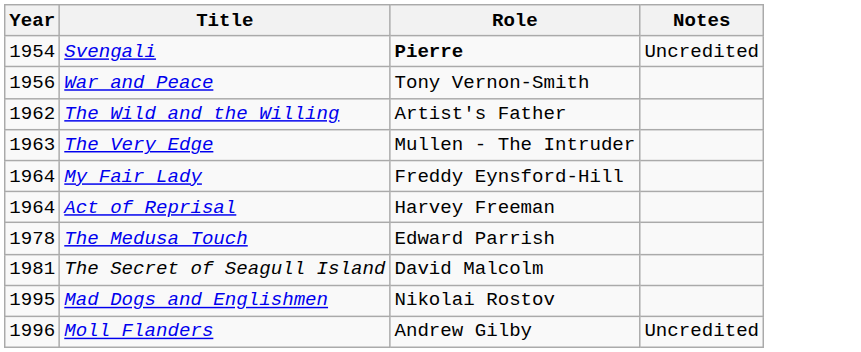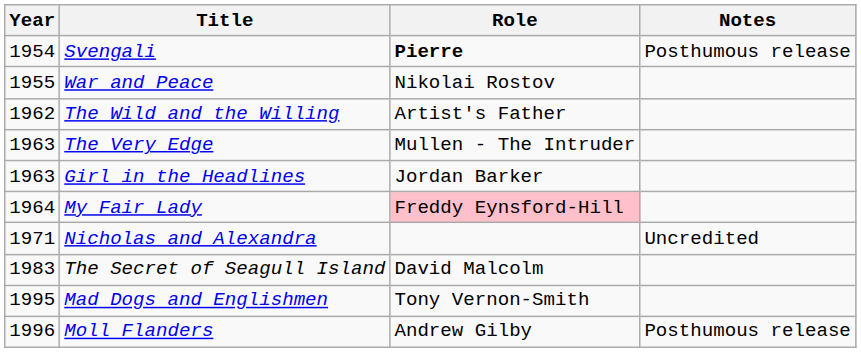Svengali | Notes: Uncredited -> Posthumous release
War and Peace | Year: 1956 -> 1955
War and Peace | Role: Tony Vernon-Smith -> Nikolai Rostov
+ row: 1963 | Girl in the Headlines | Jordan Barker
My Fair Lady | Role: no background -> pink background
- row: 1964 | Act of Reprisal | Harvey Freeman
+ row: 1971 | Nicholas and Alexandra | Uncredited
- row: 1978 | The Medusa Touch | Edward Parrish
The Secret of Seagull Island | Year: 1981 -> 1983
Mad Dogs and Englishmen | Role: Nikolai Rostov -> Tony Vernon-Smith
Moll Flanders | Notes: Uncredited -> Posthumous release
